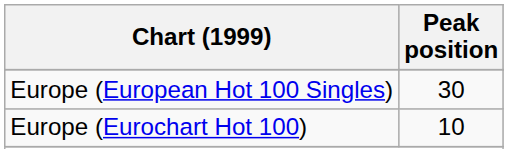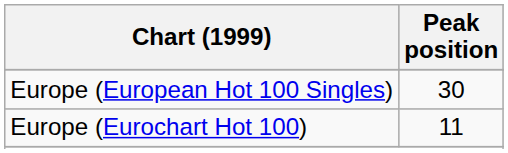Europe (Eurochart Hot 100) | Peak position: 10 -> 11
